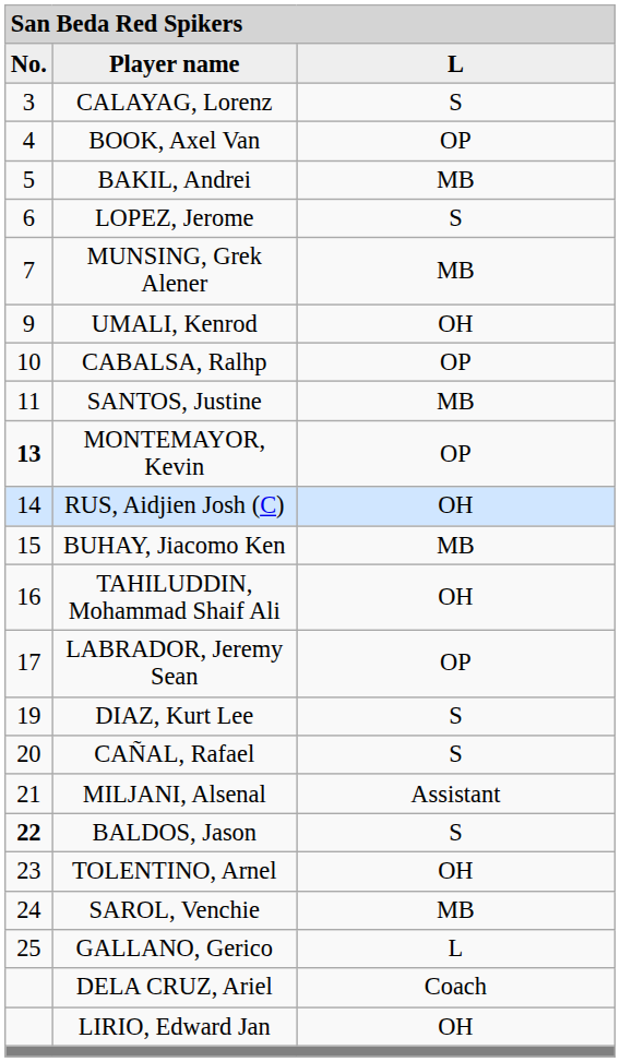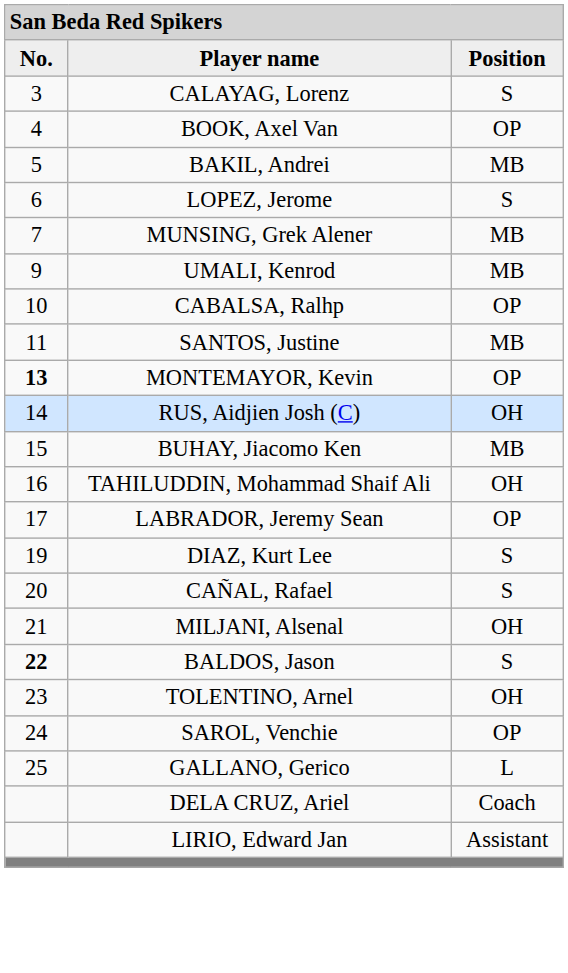Player name | column 3: L -> Position
UMALI, Kenrod | column 3: OH -> MB
MILJANI, Alsenal | column 3: Assistant -> OH
SAROL, Venchie | column 3: MB -> OP
LIRIO, Edward Jan | column 3: OH -> Assistant
